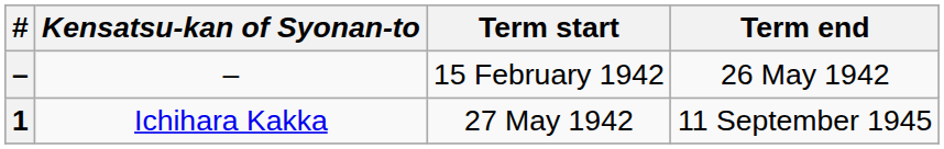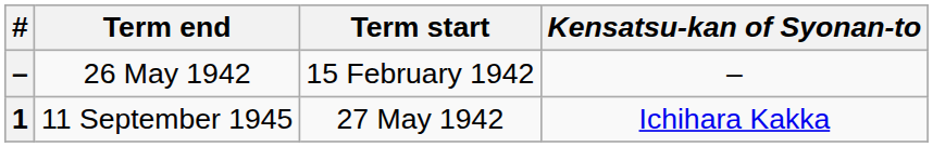columns swapped: Kensatsu-kan of Syonan-to <-> Term end
